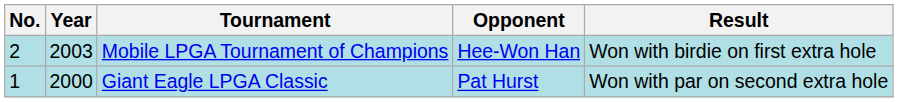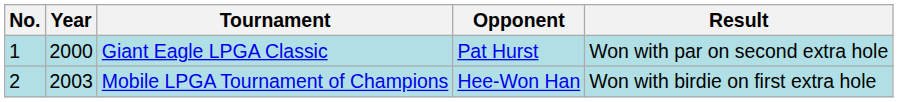rows swapped: Giant Eagle LPGA Classic <-> Mobile LPGA Tournament of Champions
